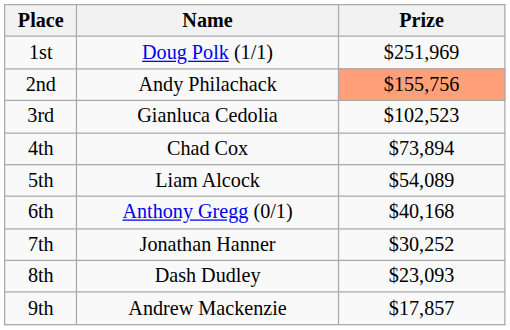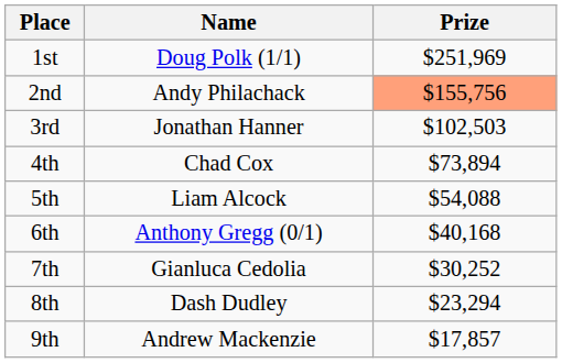3rd | Name: Gianluca Cedolia -> Jonathan Hanner
3rd | Prize: $102,523 -> $102,503
5th | Prize: $54,089 -> $54,088
7th | Name: Jonathan Hanner -> Gianluca Cedolia
8th | Prize: $23,093 -> $23,294
